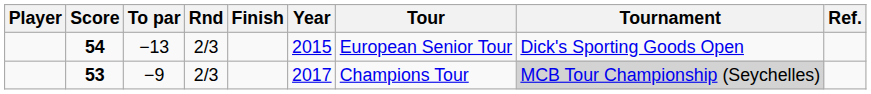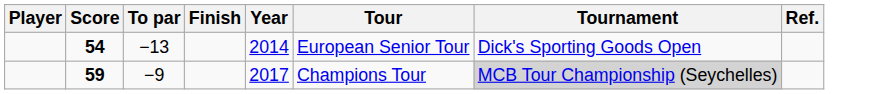- column: Rnd | 2/3 | 2/3
−13 | Year: 2015 -> 2014
−9 | Score: 53 -> 59
